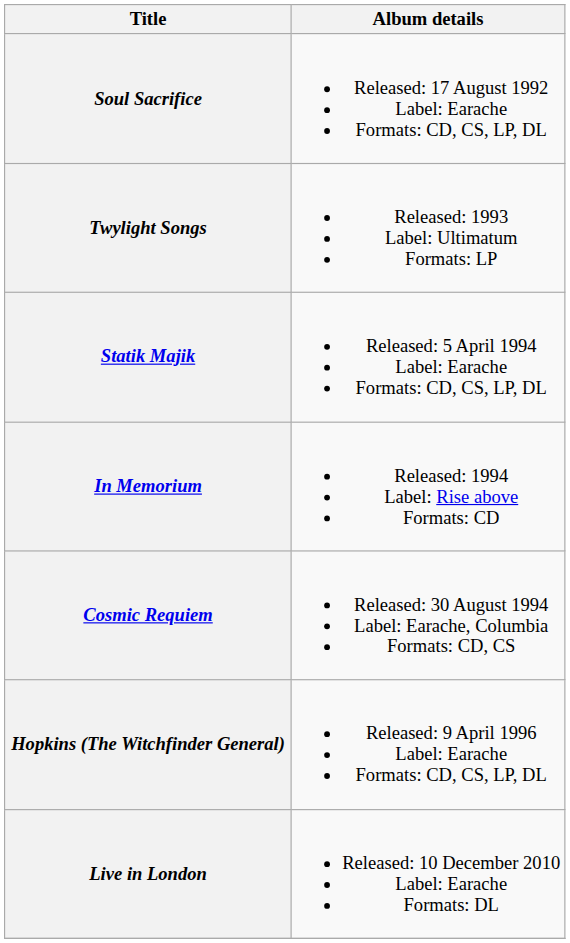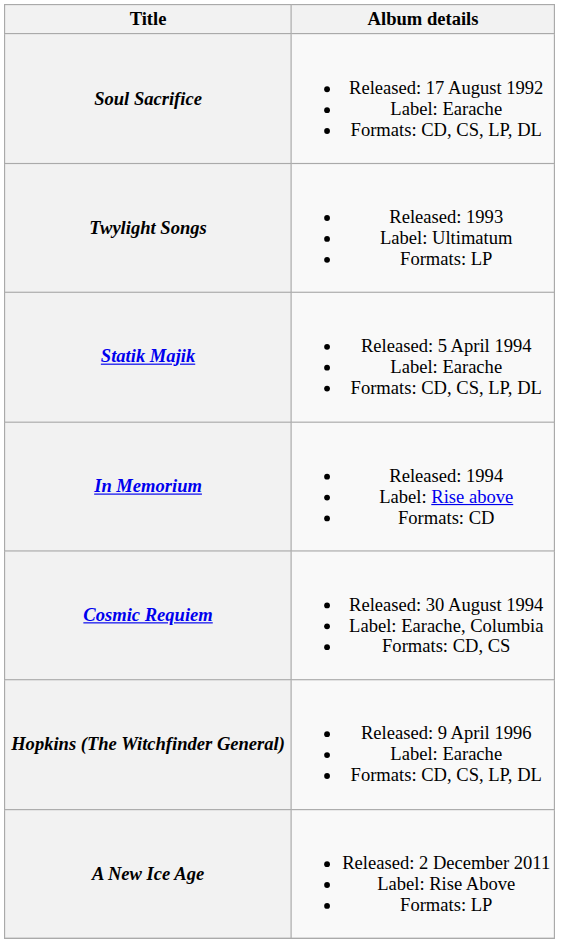- row: Live in London | Released: 10 December 2010 Label: Earache Formats: DL
+ row: A New Ice Age | Released: 2 December 2011 Label: Rise Above Formats: LP
